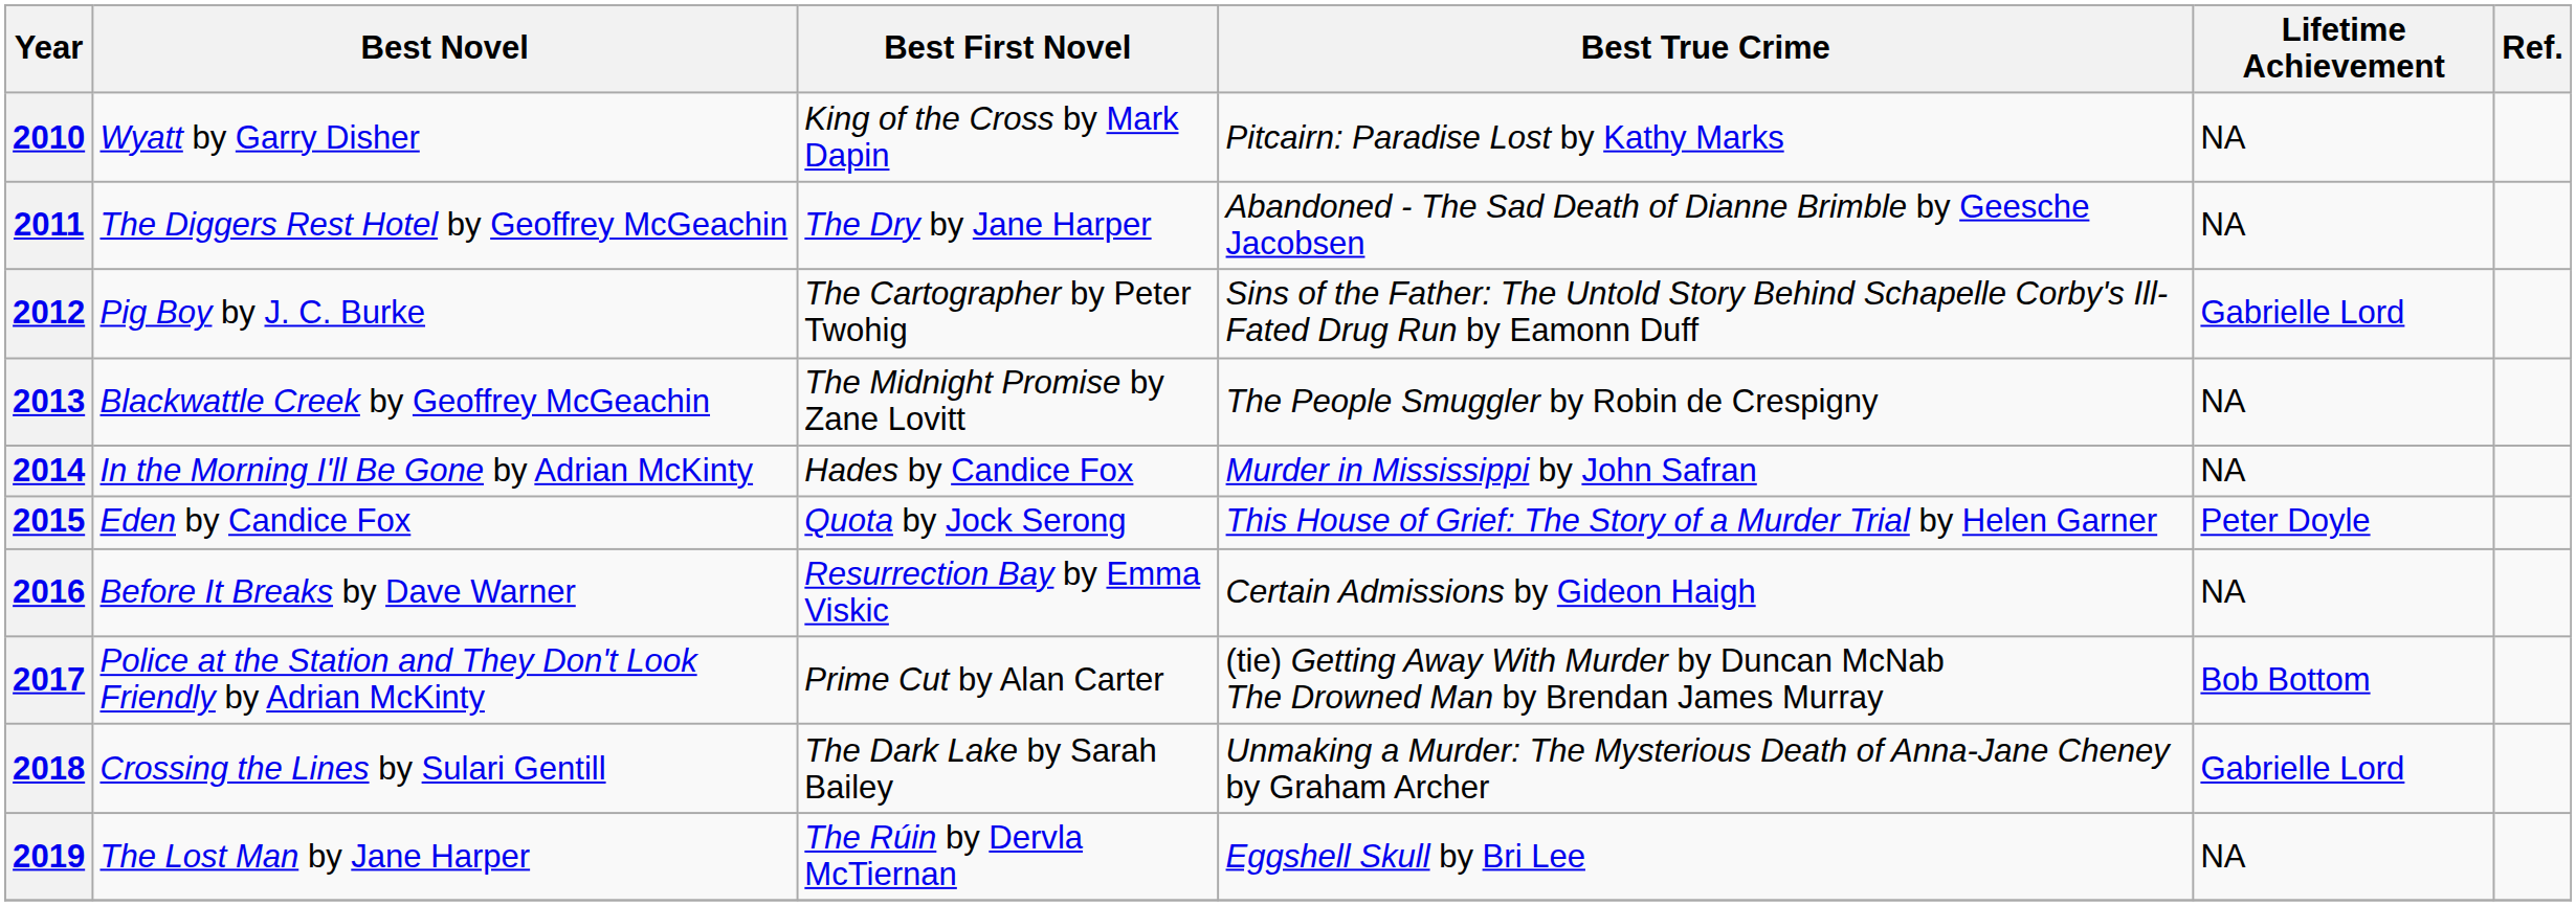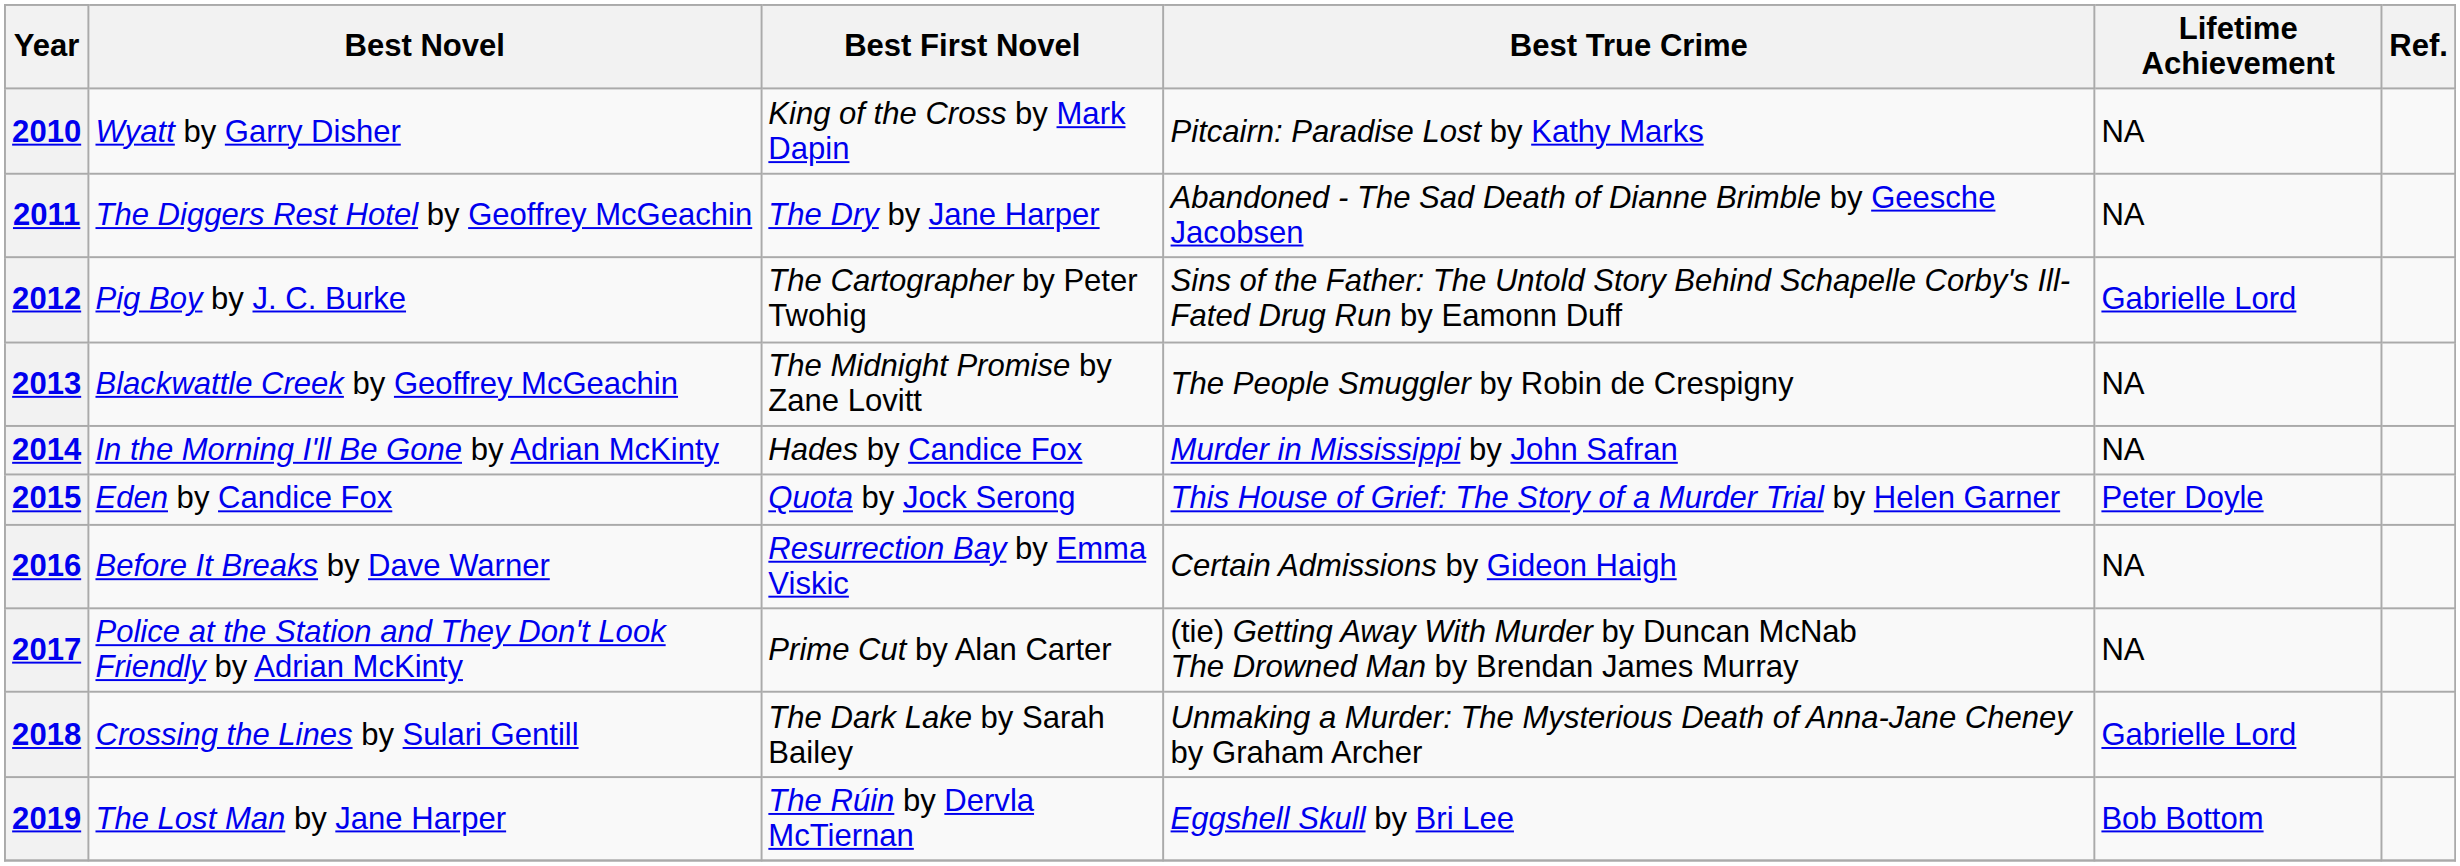2017 | Lifetime Achievement: Bob Bottom -> NA
2019 | Lifetime Achievement: NA -> Bob Bottom
